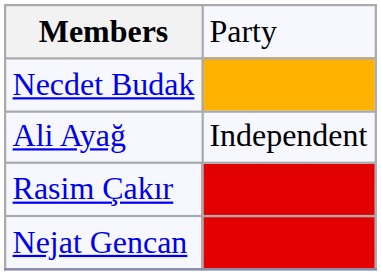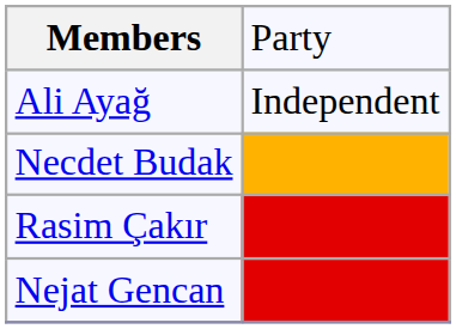rows swapped: Ali Ayağ <-> Necdet Budak
